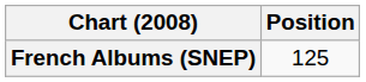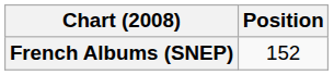French Albums (SNEP) | Position: 125 -> 152
